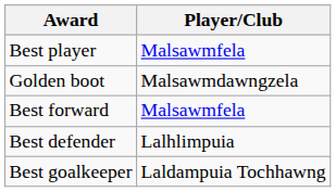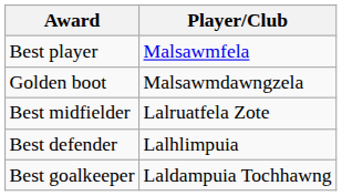- row: Best forward | Malsawmfela
+ row: Best midfielder | Lalruatfela Zote
